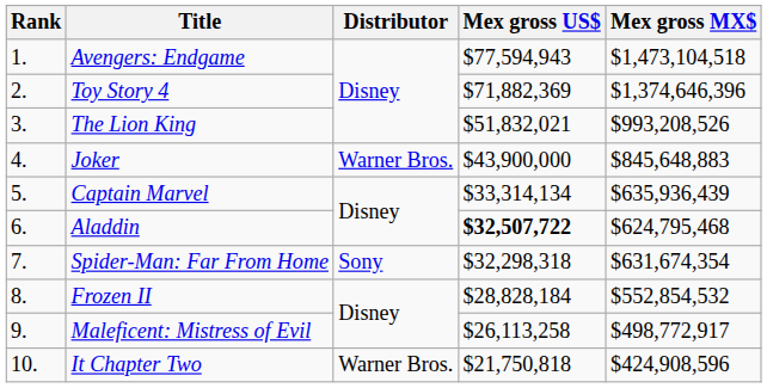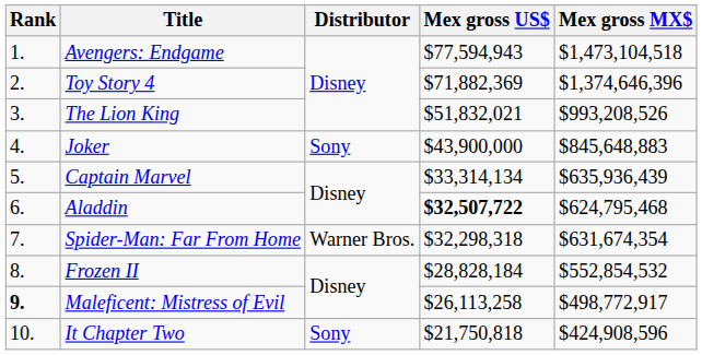Joker | Distributor: Warner Bros. -> Sony
Spider-Man: Far From Home | Distributor: Sony -> Warner Bros.
Maleficent: Mistress of Evil | Rank: normal -> bold
It Chapter Two | Distributor: Warner Bros. -> Sony
